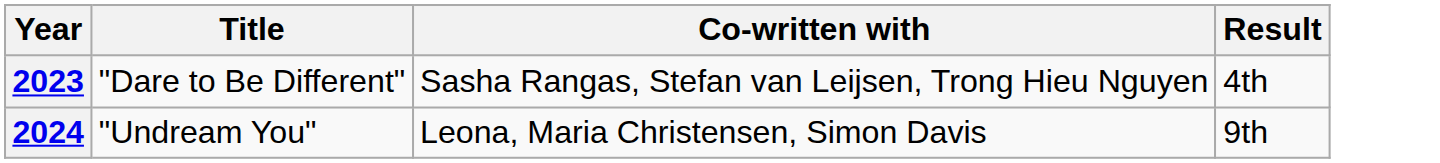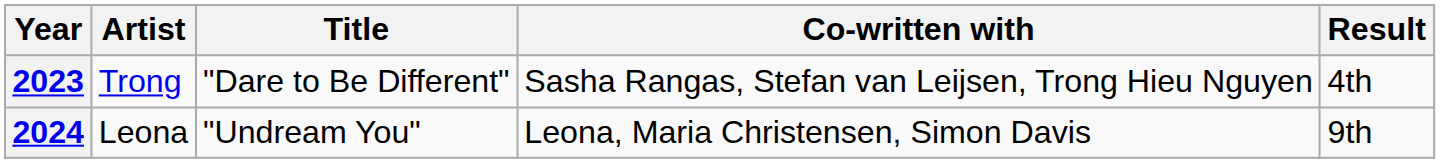+ column: Artist | Trong | Leona
